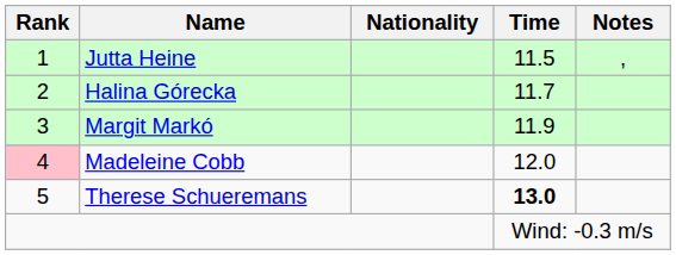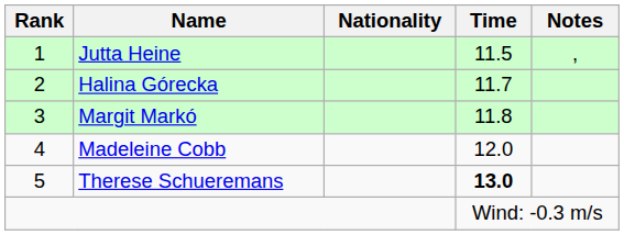Margit Markó | Time: 11.9 -> 11.8
Madeleine Cobb | Rank: pink background -> no background
